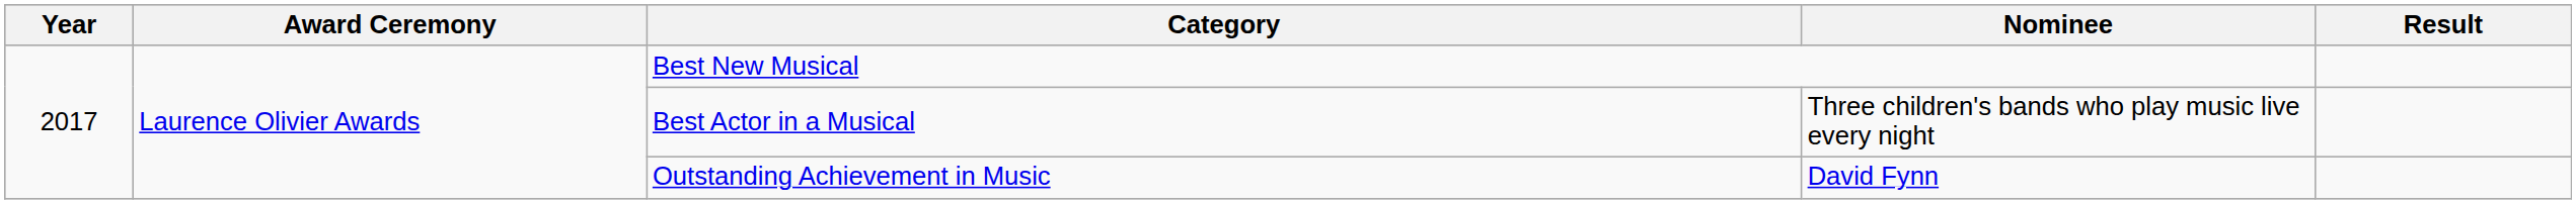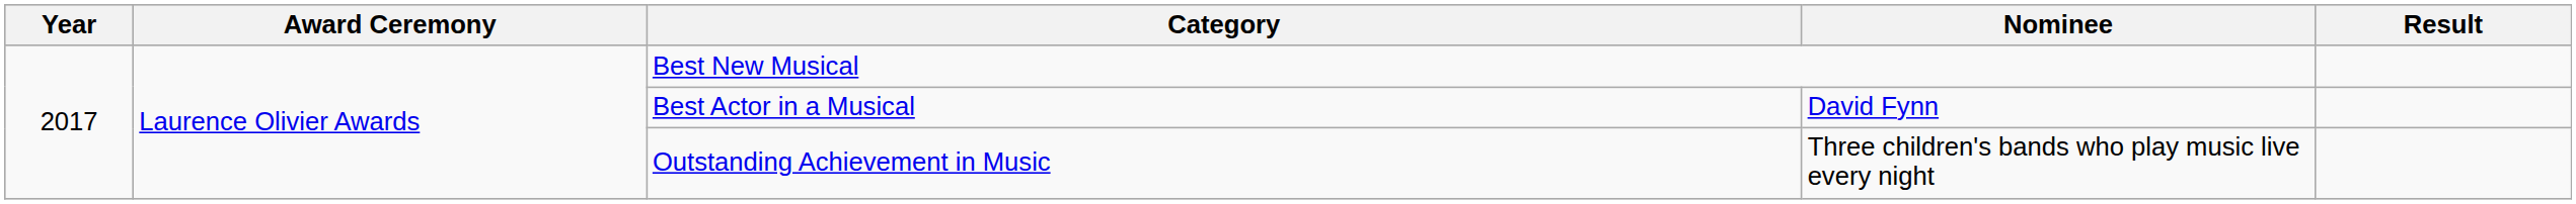Best Actor in a Musical | Nominee: Three children's bands who play music live every night -> David Fynn
Outstanding Achievement in Music | Nominee: David Fynn -> Three children's bands who play music live every night
